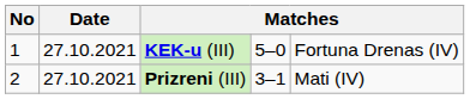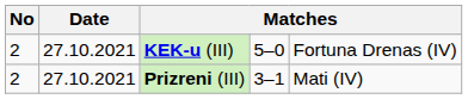KEK-u (III) | No: 1 -> 2
